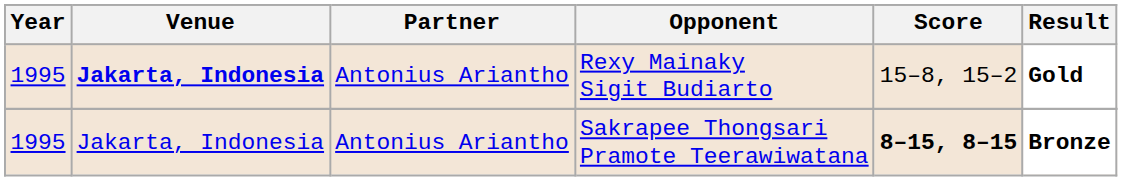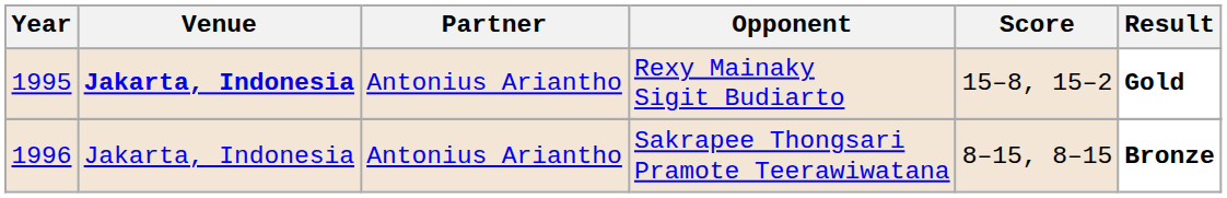Sakrapee Thongsari Pramote Teerawiwatana | Year: 1995 -> 1996
Sakrapee Thongsari Pramote Teerawiwatana | Score: bold -> normal
